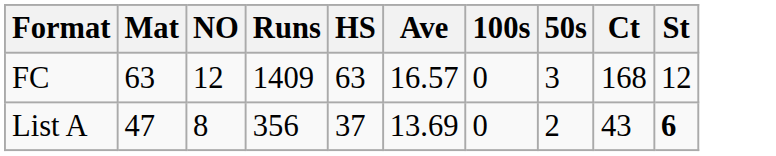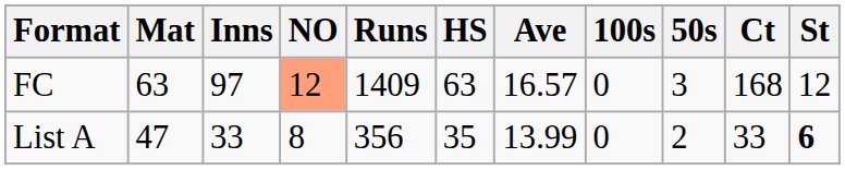+ column: Inns | 97 | 33
FC | NO: no background -> lightsalmon background
List A | HS: 37 -> 35
List A | Ave: 13.69 -> 13.99
List A | Ct: 43 -> 33
